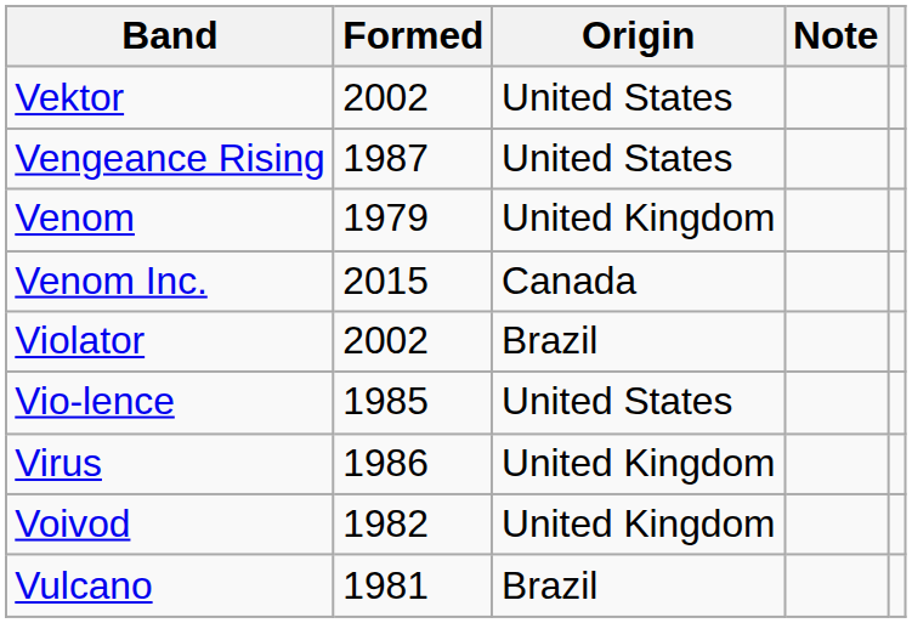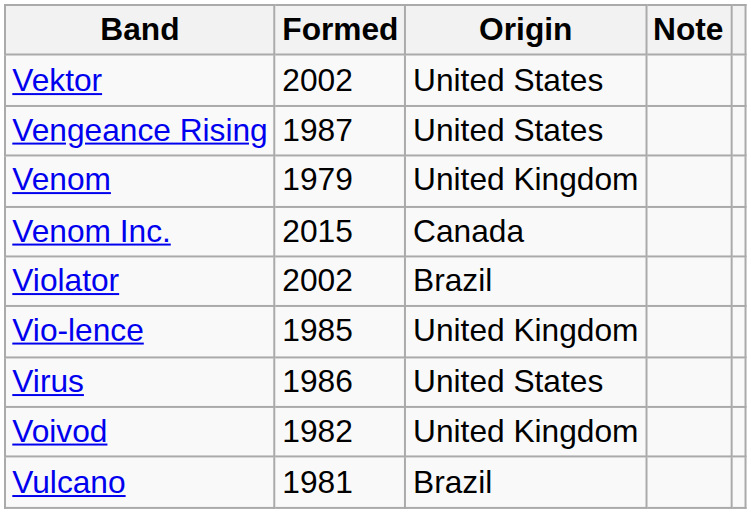Vio-lence | Origin: United States -> United Kingdom
Virus | Origin: United Kingdom -> United States
